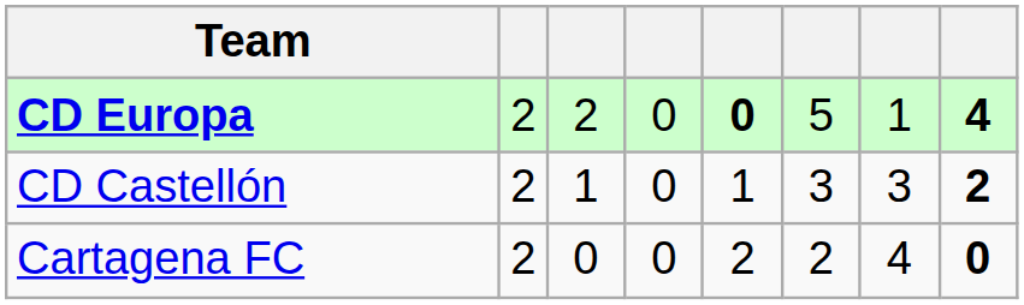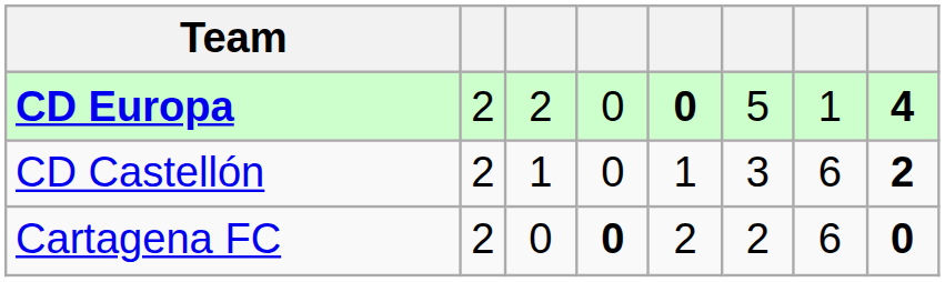CD Castellón | column 7: 3 -> 6
Cartagena FC | column 4: normal -> bold
Cartagena FC | column 7: 4 -> 6
